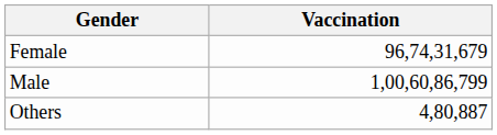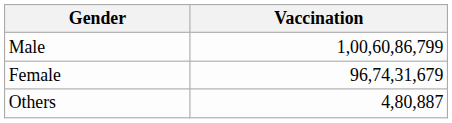rows swapped: Male <-> Female
